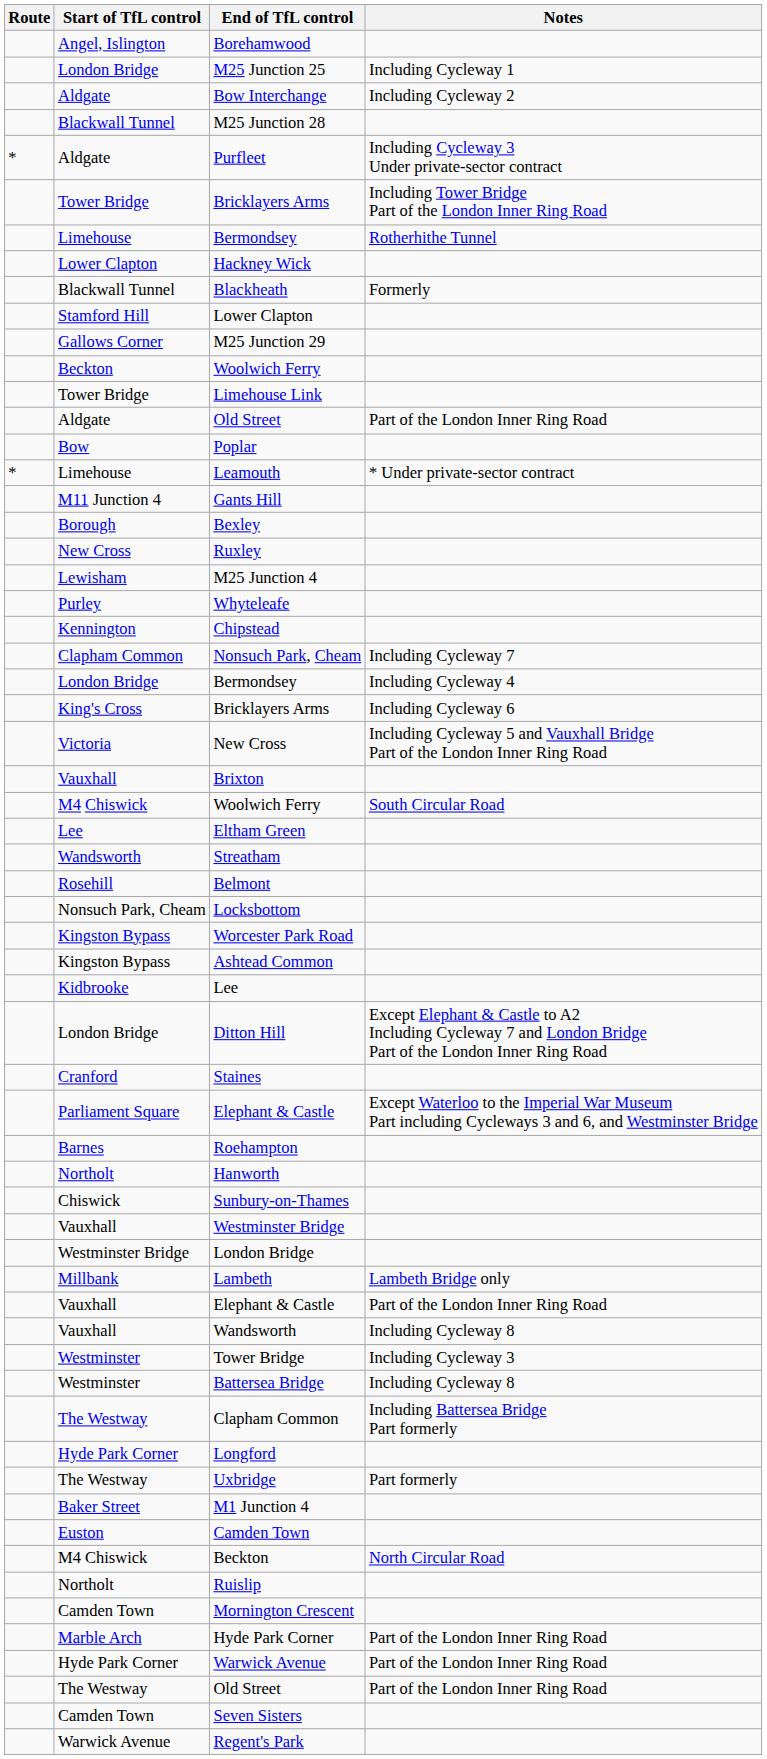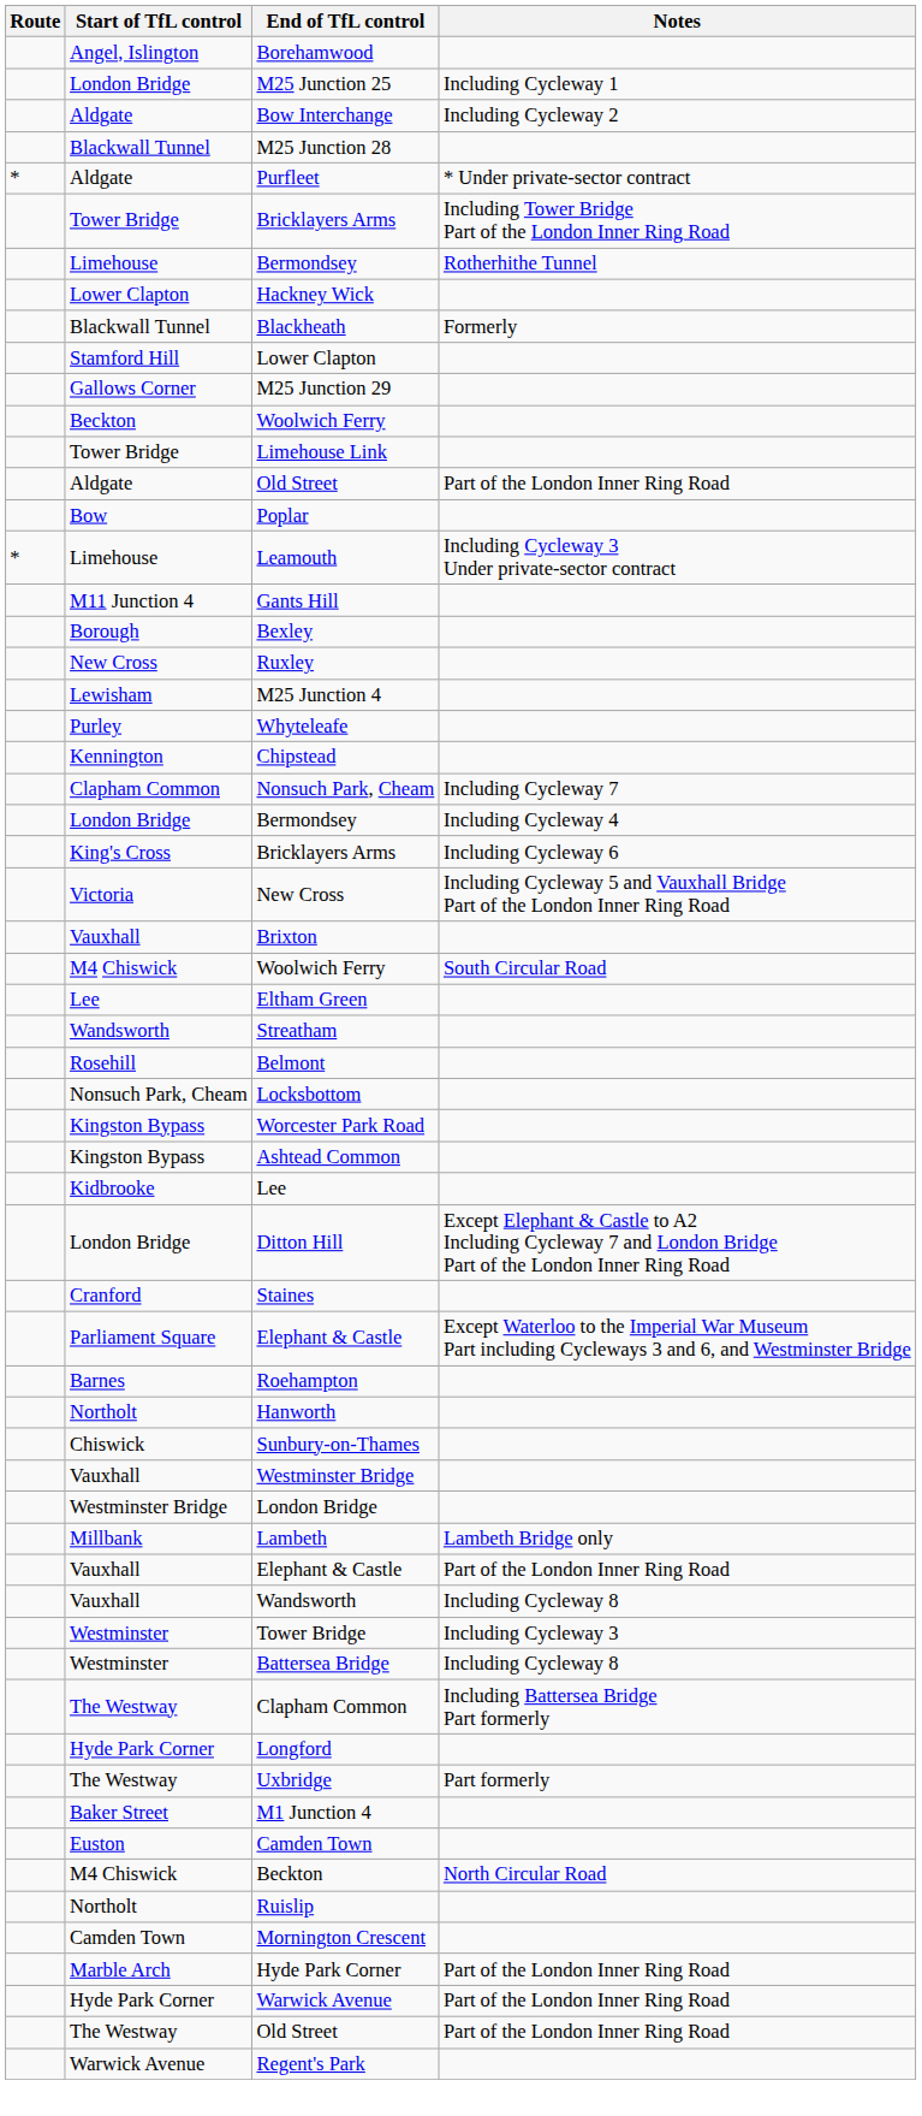Purfleet | Notes: Including Cycleway 3 Under private-sector contract -> * Under private-sector contract
Leamouth | Notes: * Under private-sector contract -> Including Cycleway 3 Under private-sector contract
- row: Camden Town | Seven Sisters
